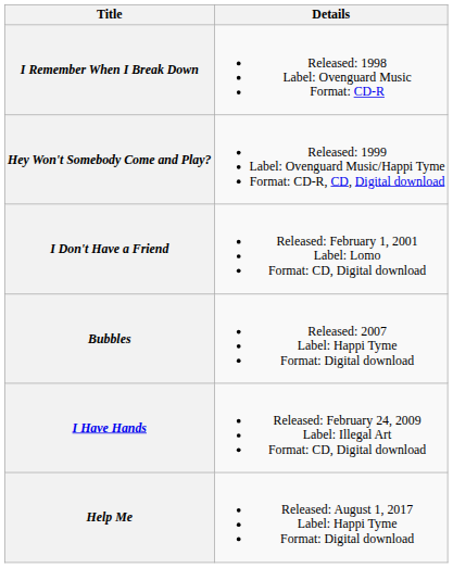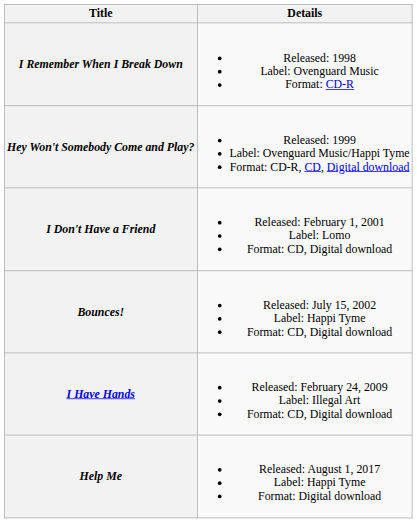+ row: Bounces! | Released: July 15, 2002 Label: Happi Tyme Format: CD, Digital download
- row: Bubbles | Released: 2007 Label: Happi Tyme Format: Digital download
